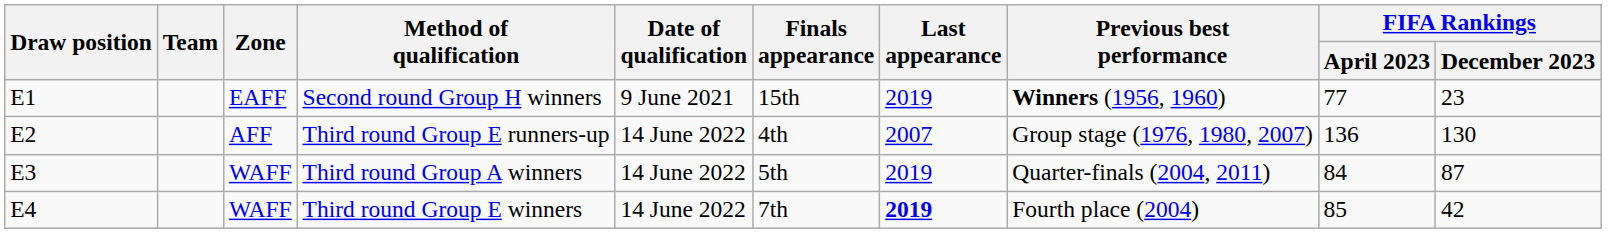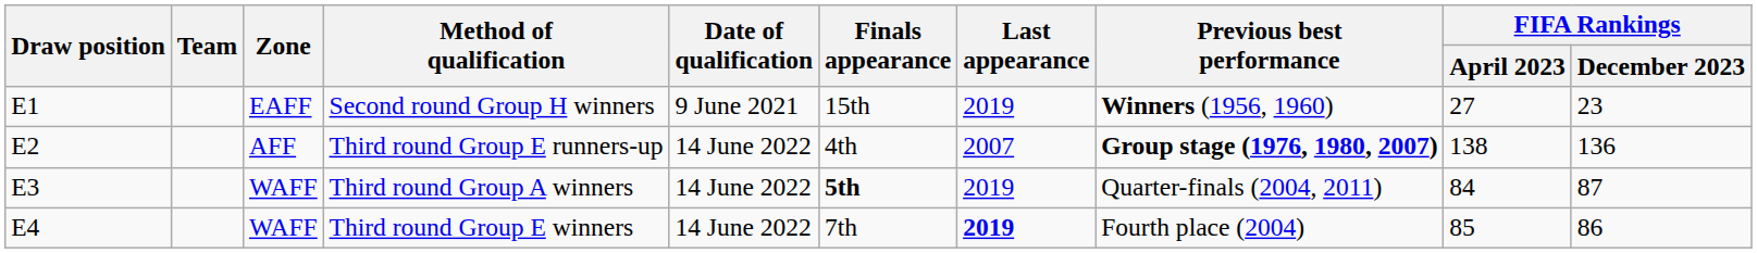Second round Group H winners | FIFA Rankings / April 2023: 77 -> 27
Third round Group E runners-up | Previous best performance: normal -> bold
Third round Group E runners-up | FIFA Rankings / April 2023: 136 -> 138
Third round Group E runners-up | FIFA Rankings / December 2023: 130 -> 136
Third round Group A winners | Finals appearance: normal -> bold
Third round Group E winners | FIFA Rankings / December 2023: 42 -> 86
